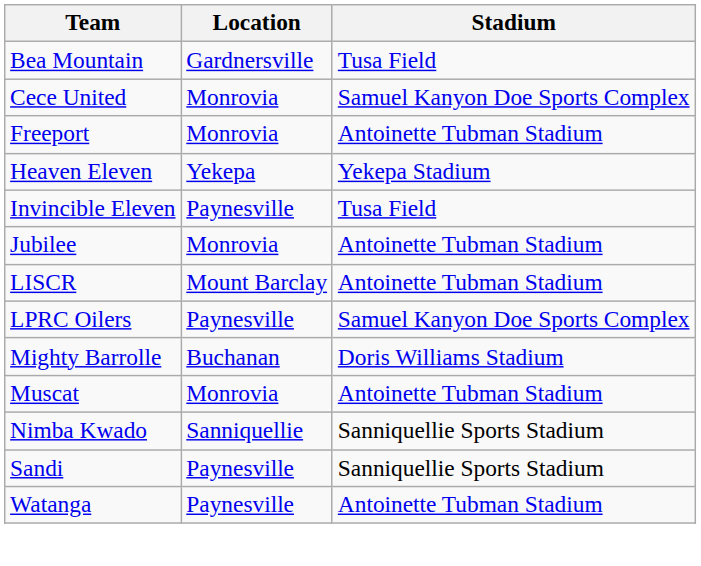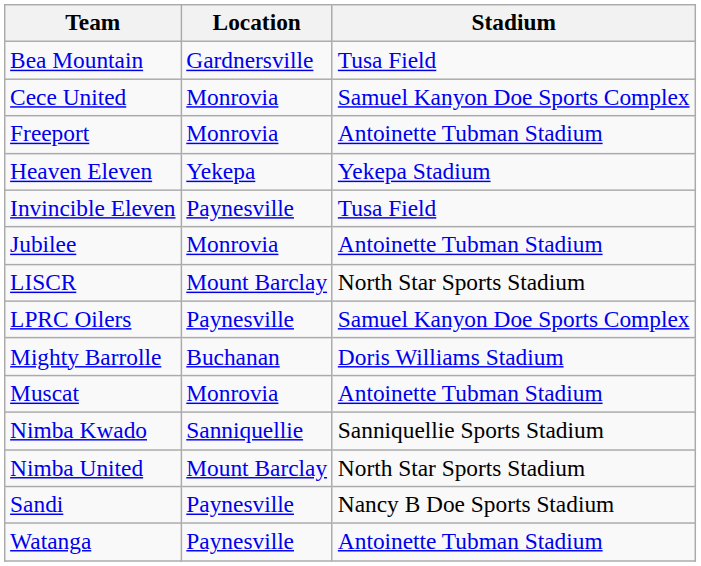LISCR | Stadium: Antoinette Tubman Stadium -> North Star Sports Stadium
+ row: Nimba United | Mount Barclay | North Star Sports Stadium
Sandi | Stadium: Sanniquellie Sports Stadium -> Nancy B Doe Sports Stadium
